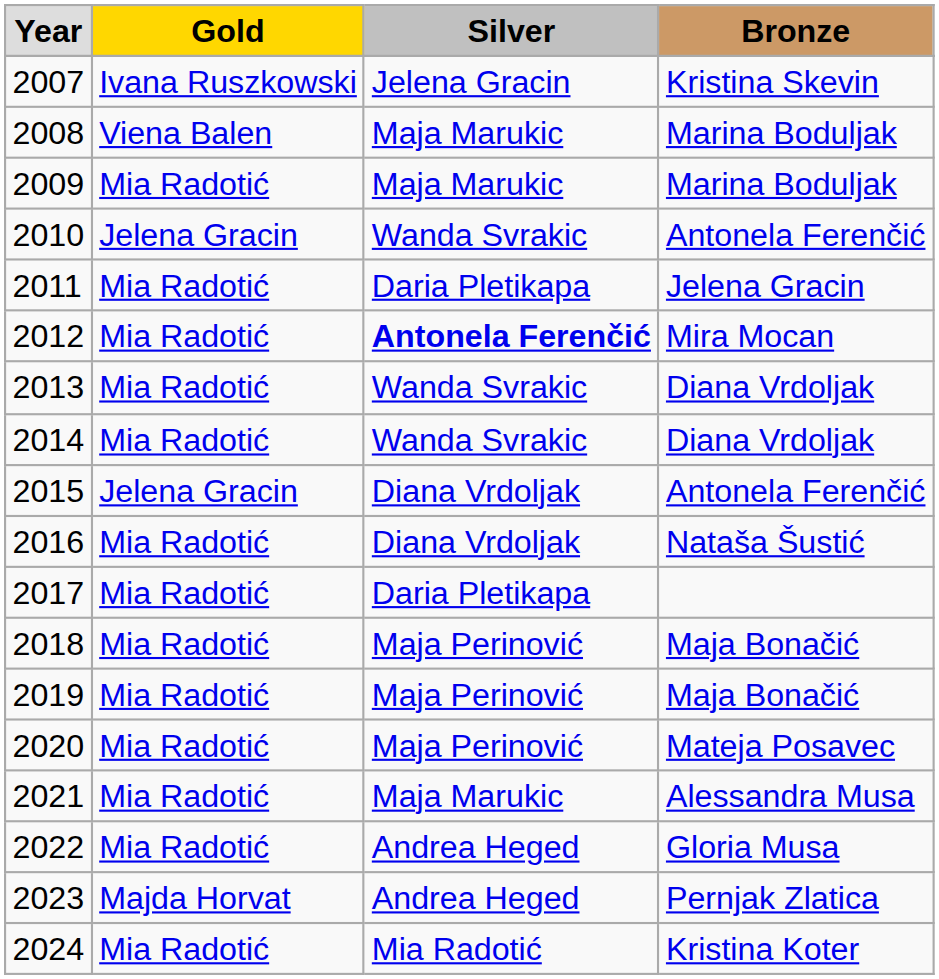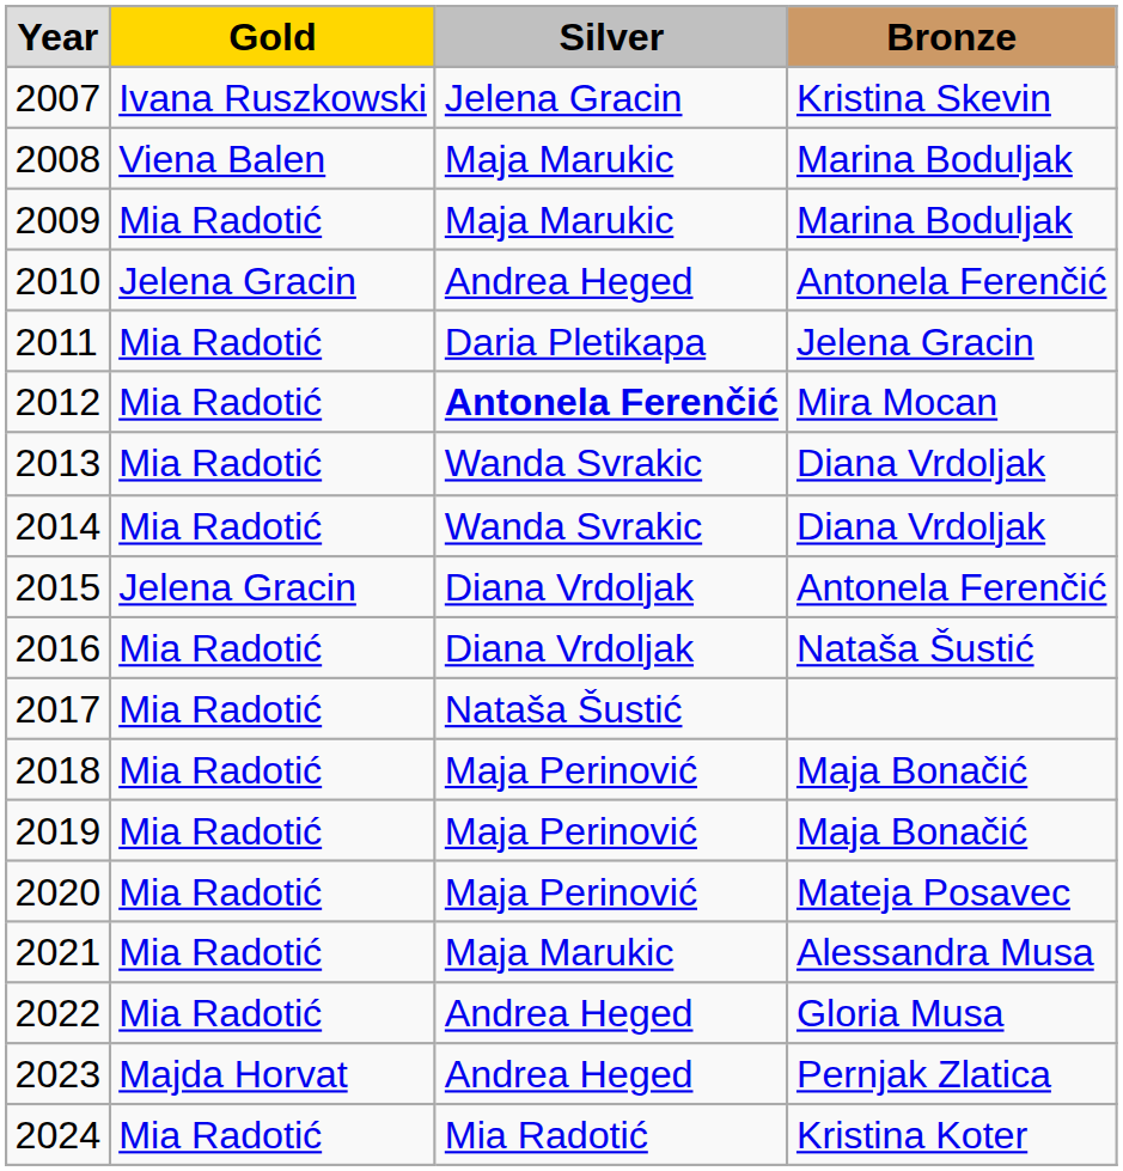2010 | column 3: Wanda Svrakic -> Andrea Heged
2017 | column 3: Daria Pletikapa -> Nataša Šustić
